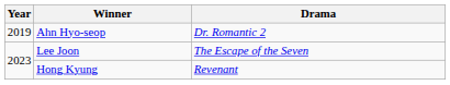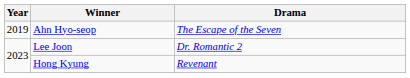Ahn Hyo-seop | Drama: Dr. Romantic 2 -> The Escape of the Seven
Lee Joon | Drama: The Escape of the Seven -> Dr. Romantic 2
